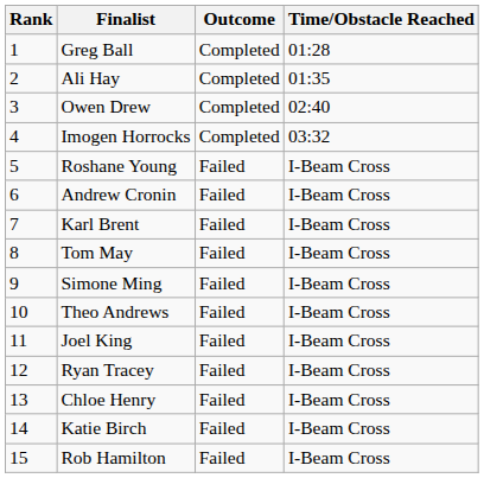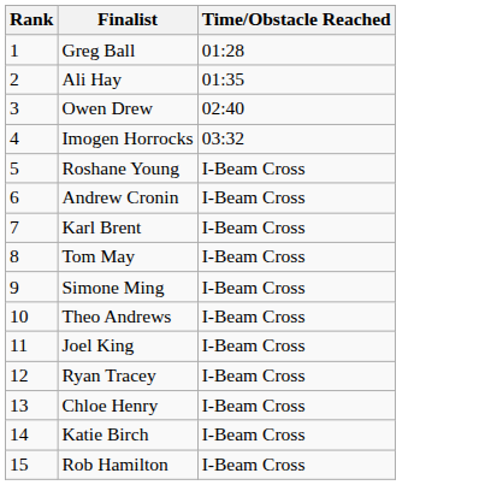- column: Outcome | Completed | Completed | Completed | Completed | Failed | Failed | Failed | Failed | Failed | Failed | Failed | Failed | Failed | Failed | Failed
